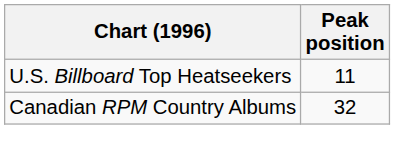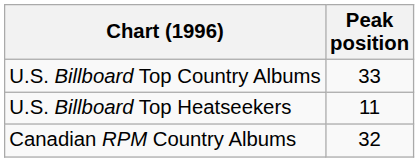+ row: U.S. Billboard Top Country Albums | 33
